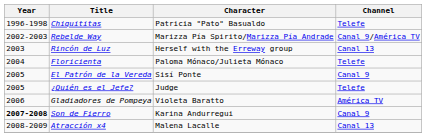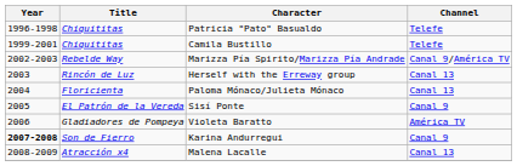+ row: 1999-2001 | Chiquititas | Camila Bustillo | Telefe
Paloma Mónaco/Julieta Mónaco | Channel: Telefe -> Canal 13
- row: 2005 | ¿Quién es el Jefe? | Judge | Telefe
